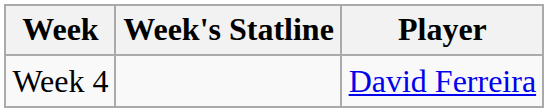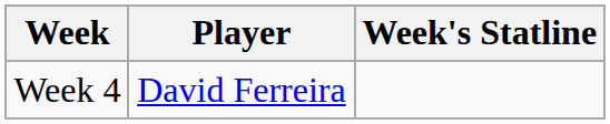columns swapped: Player <-> Week's Statline
